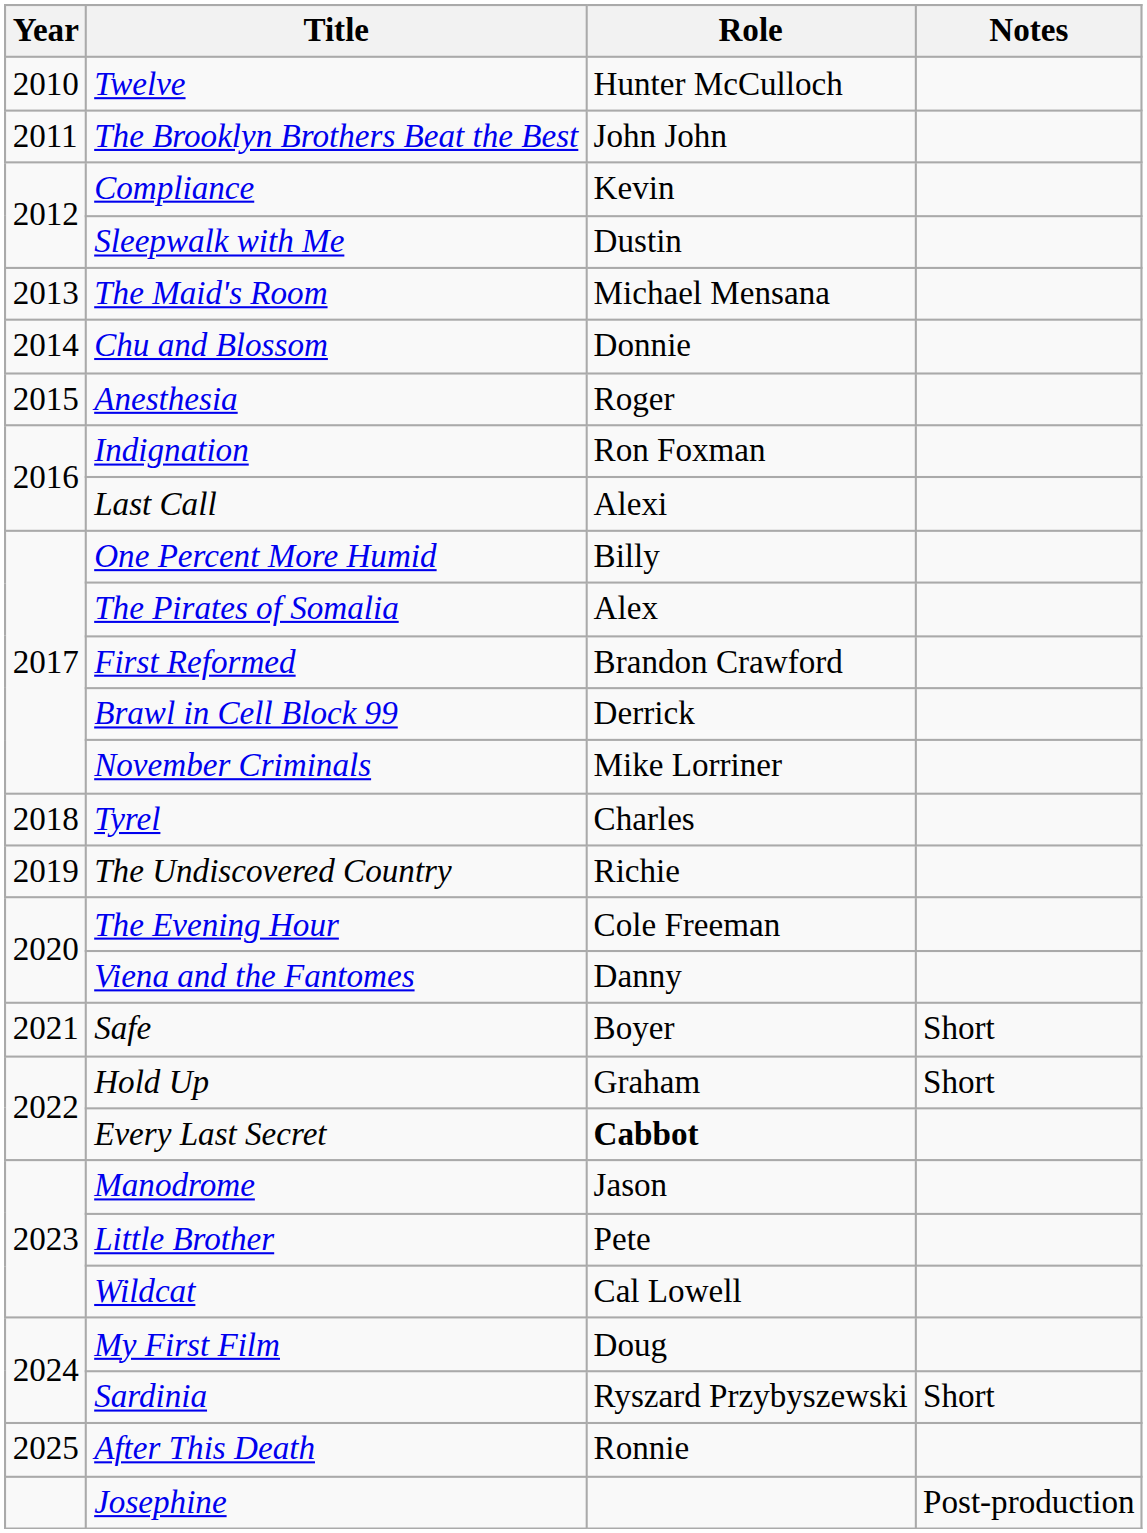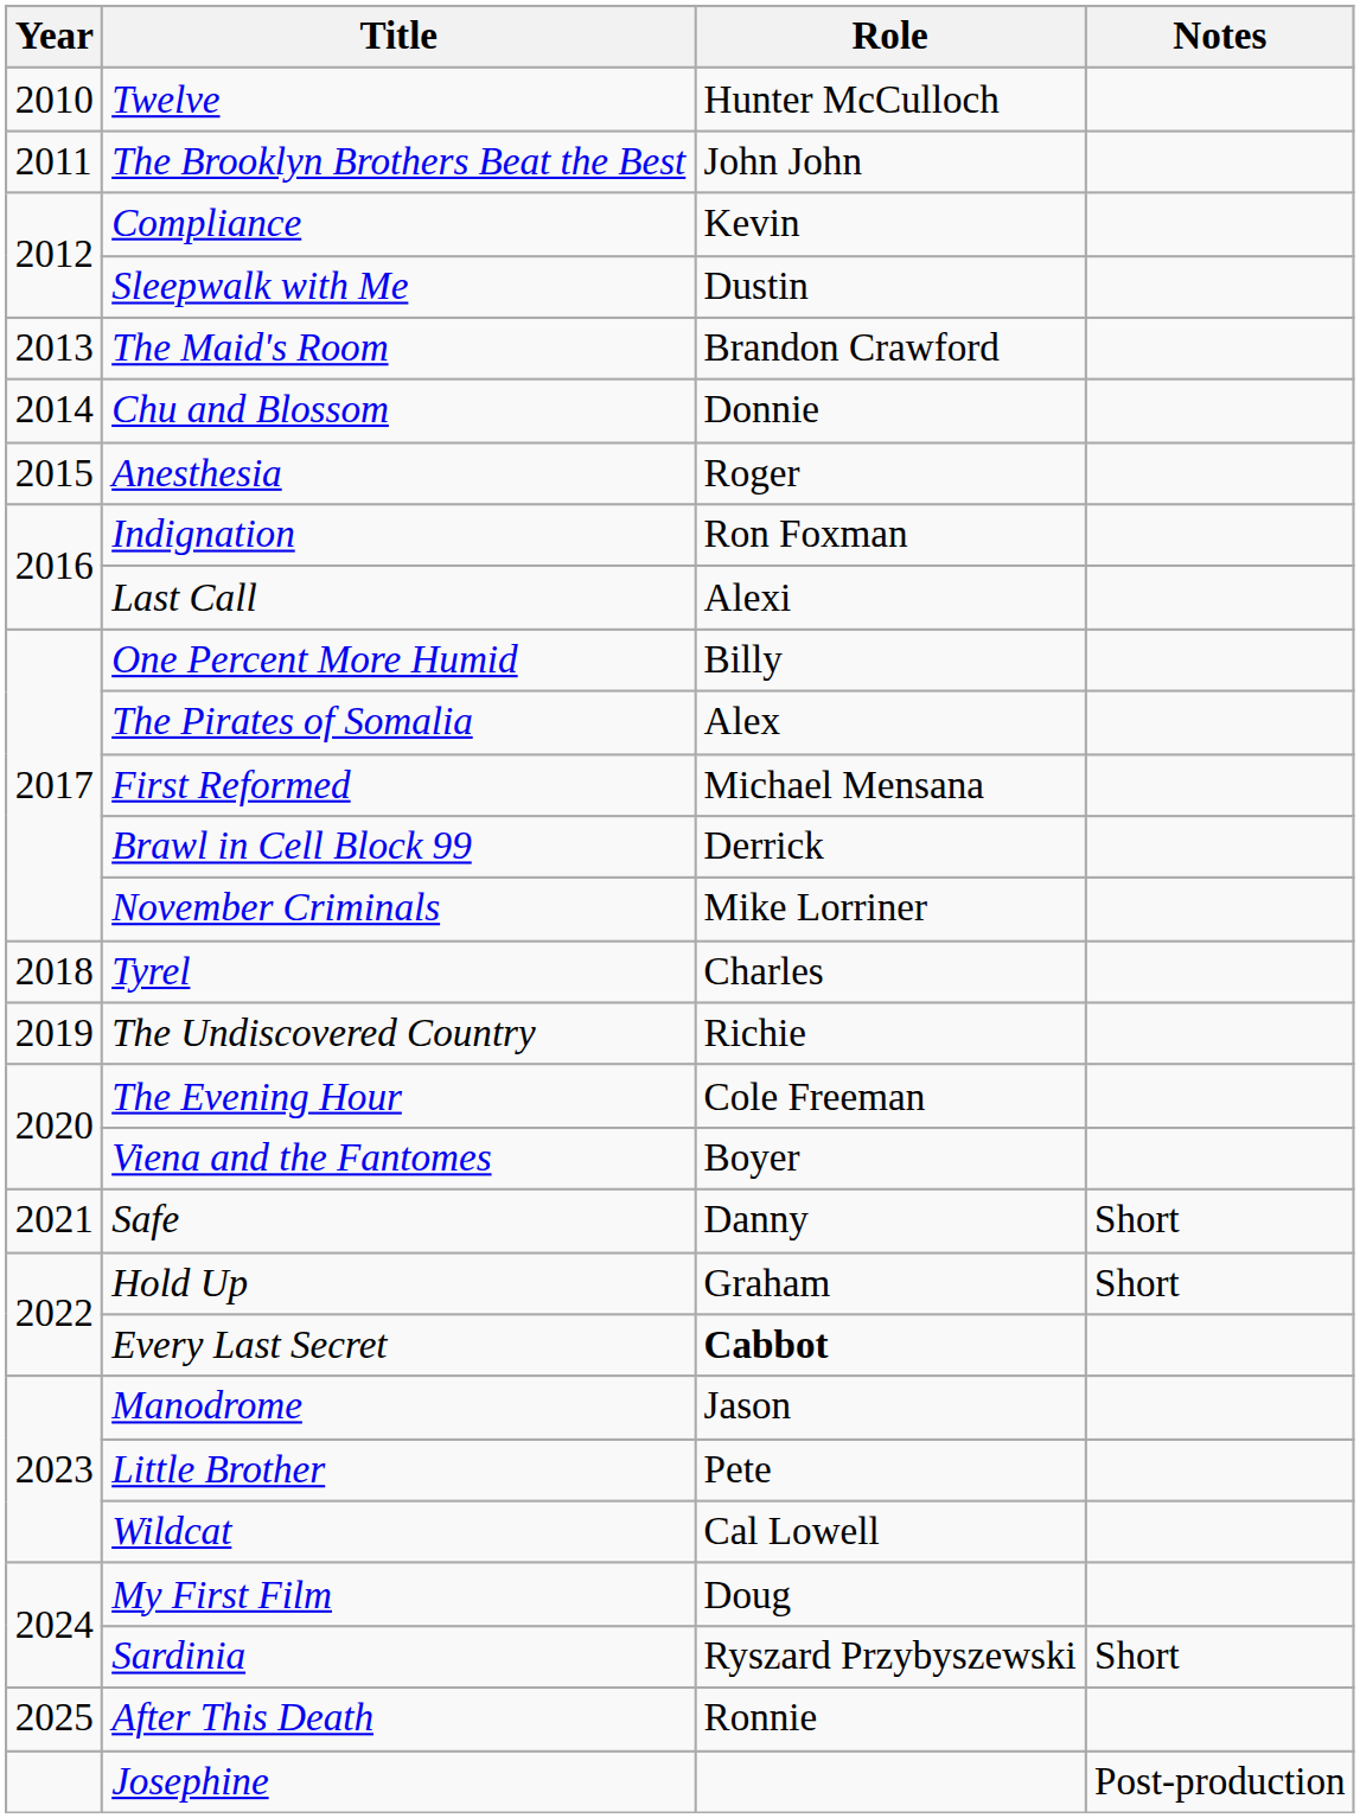The Maid's Room | Role: Michael Mensana -> Brandon Crawford
First Reformed | Role: Brandon Crawford -> Michael Mensana
Viena and the Fantomes | Role: Danny -> Boyer
Safe | Role: Boyer -> Danny
